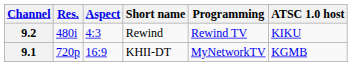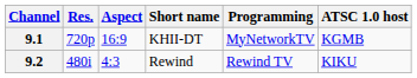rows swapped: 9.1 <-> 9.2
